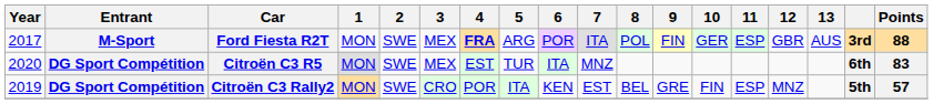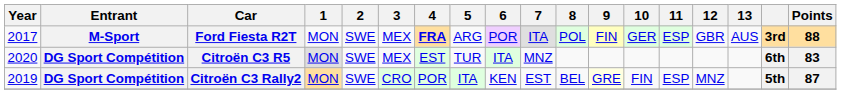Citroën C3 Rally2 | 9: no background -> lightyellow background
Citroën C3 Rally2 | Points: 57 -> 87
